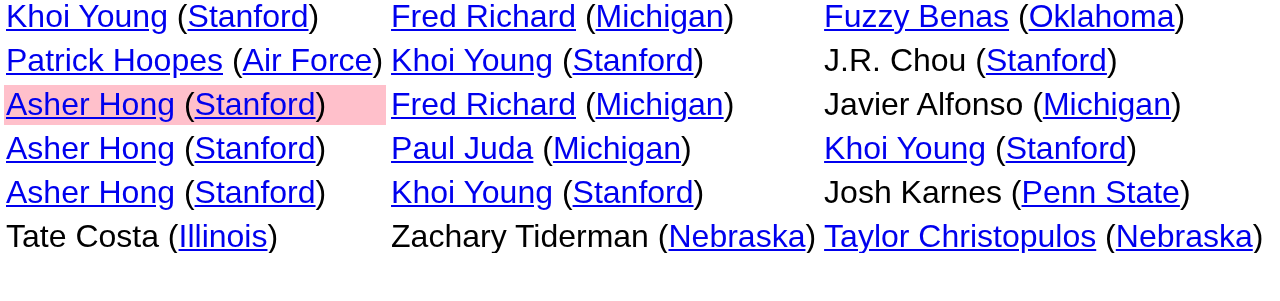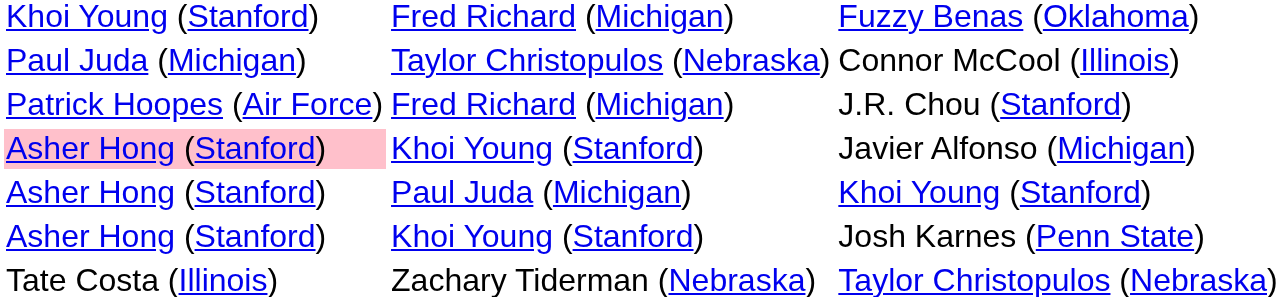+ row: Paul Juda (Michigan) | Taylor Christopulos (Nebraska) | Connor McCool (Illinois)
J.R. Chou (Stanford) | column 3: Khoi Young (Stanford) -> Fred Richard (Michigan)
Javier Alfonso (Michigan) | column 3: Fred Richard (Michigan) -> Khoi Young (Stanford)
